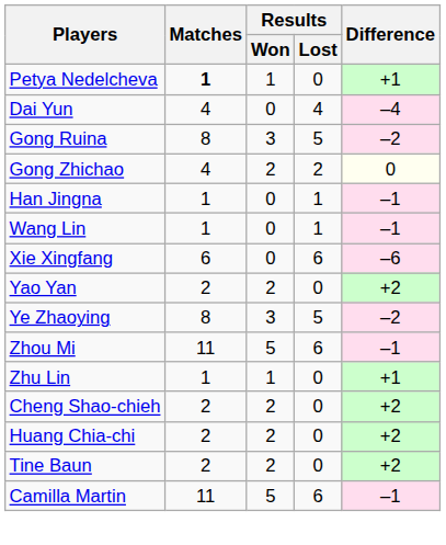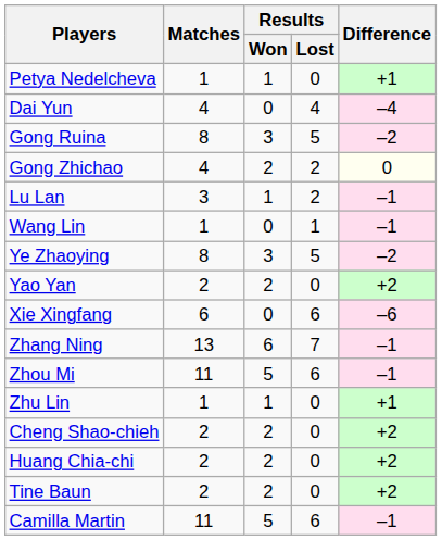Petya Nedelcheva | Matches: bold -> normal
- row: Han Jingna | 1 | 0 | 1 | –1
+ row: Lu Lan | 3 | 1 | 2 | –1
rows swapped: Xie Xingfang <-> Ye Zhaoying
+ row: Zhang Ning | 13 | 6 | 7 | –1
